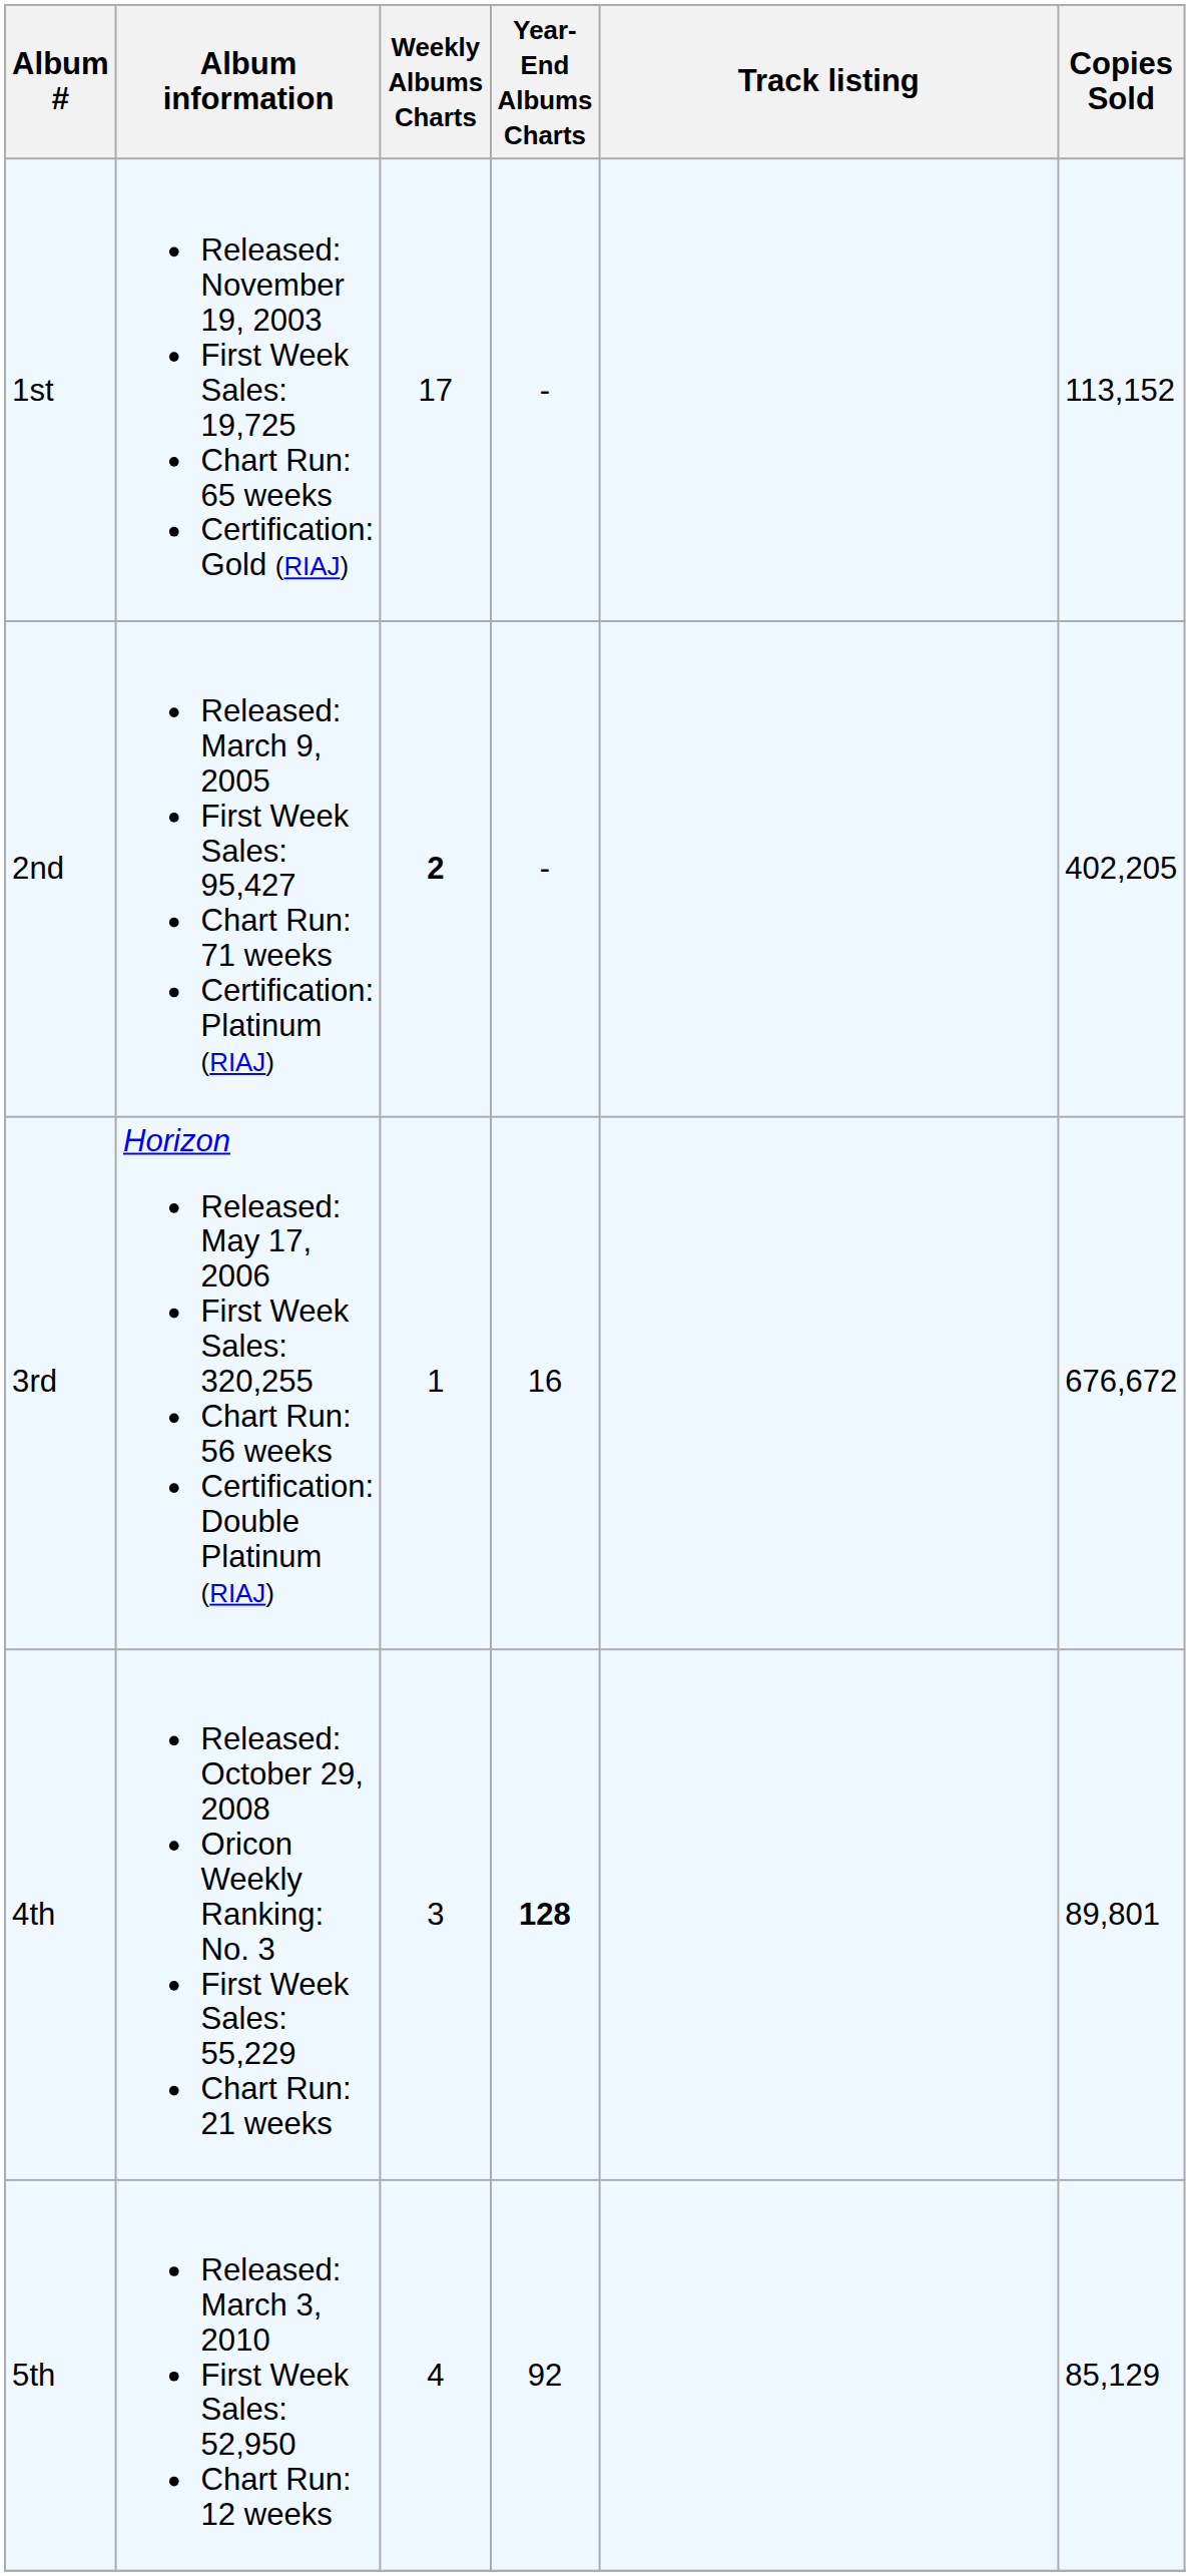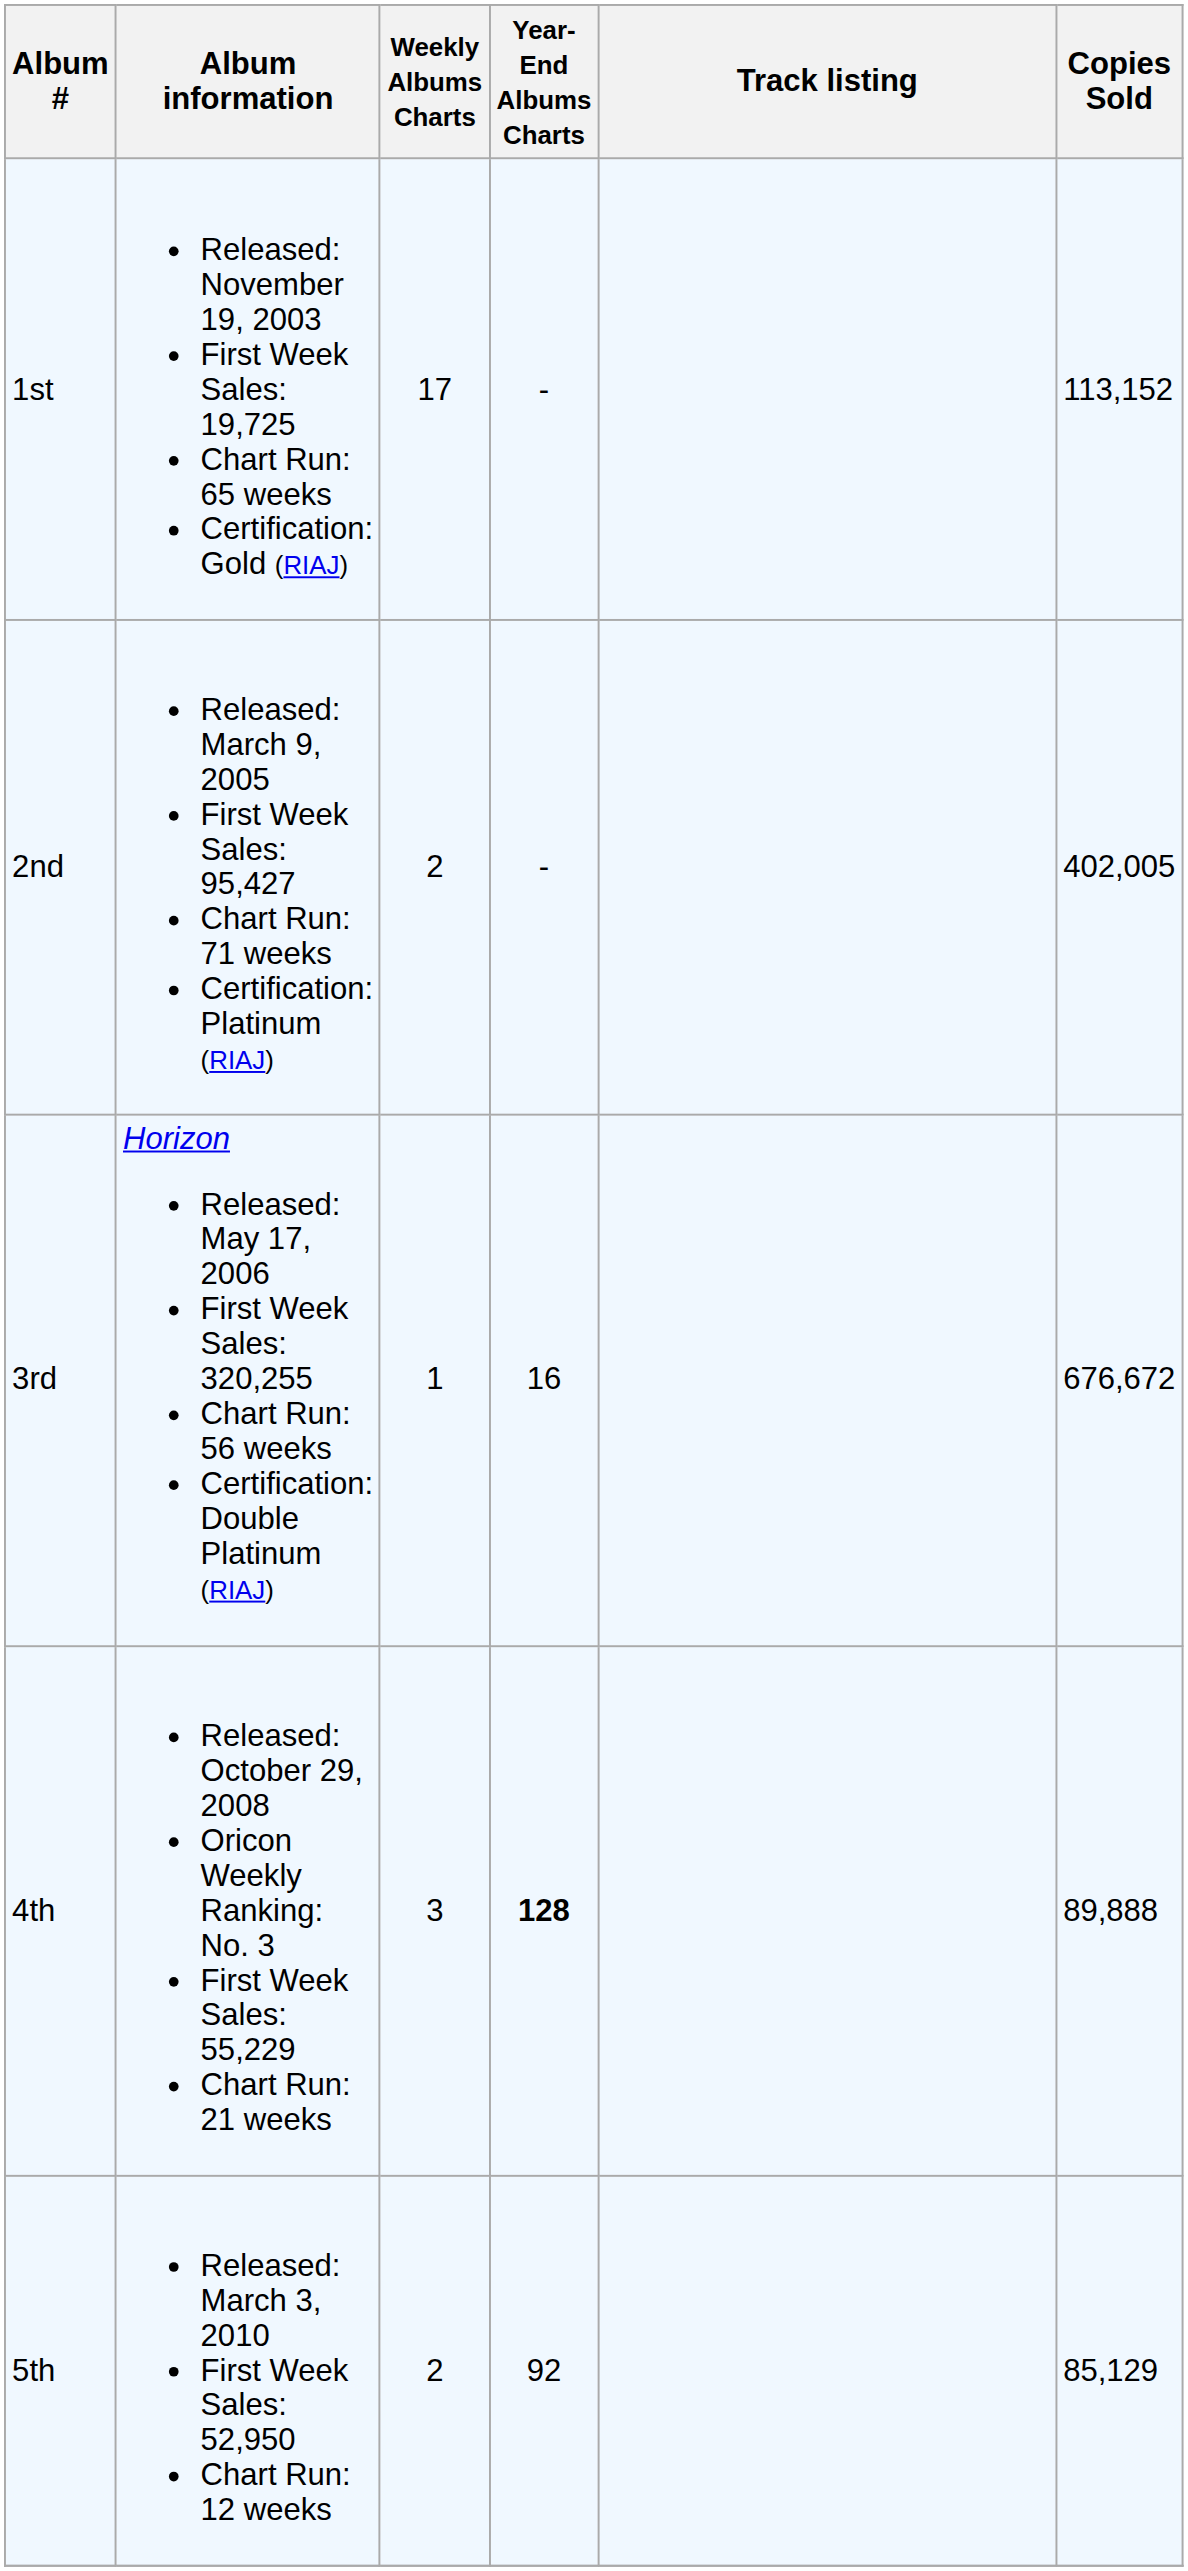2nd | Weekly Albums Charts: bold -> normal
2nd | Copies Sold: 402,205 -> 402,005
4th | Copies Sold: 89,801 -> 89,888
5th | Weekly Albums Charts: 4 -> 2
